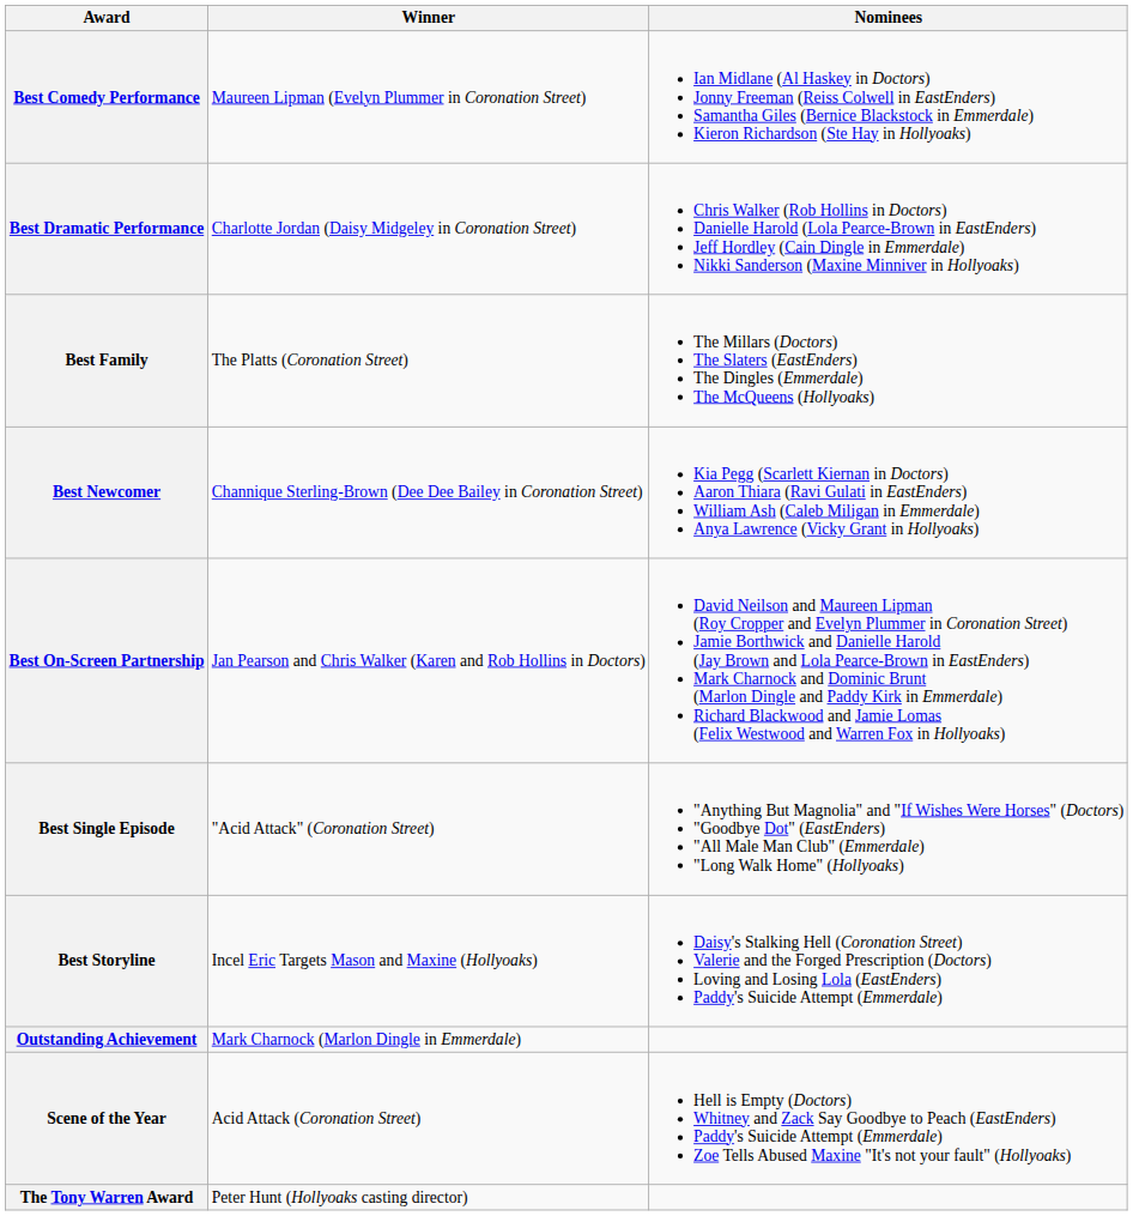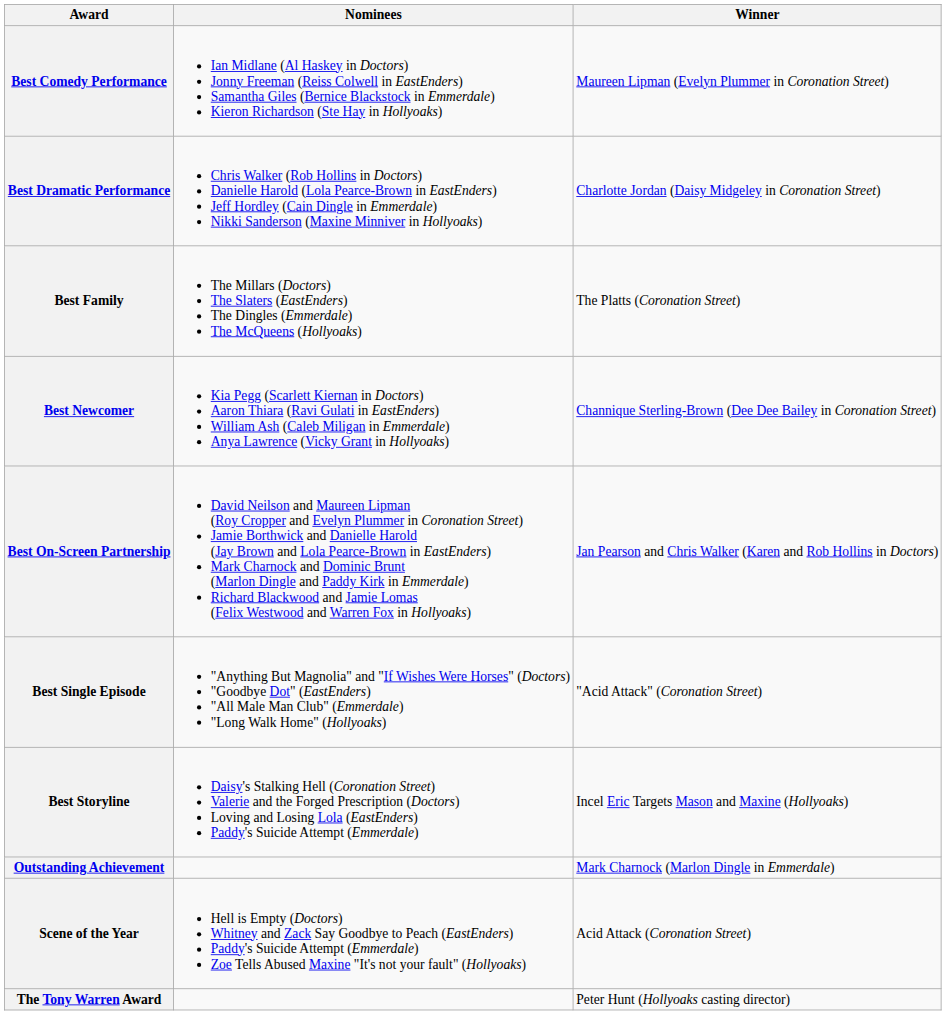columns swapped: Winner <-> Nominees
